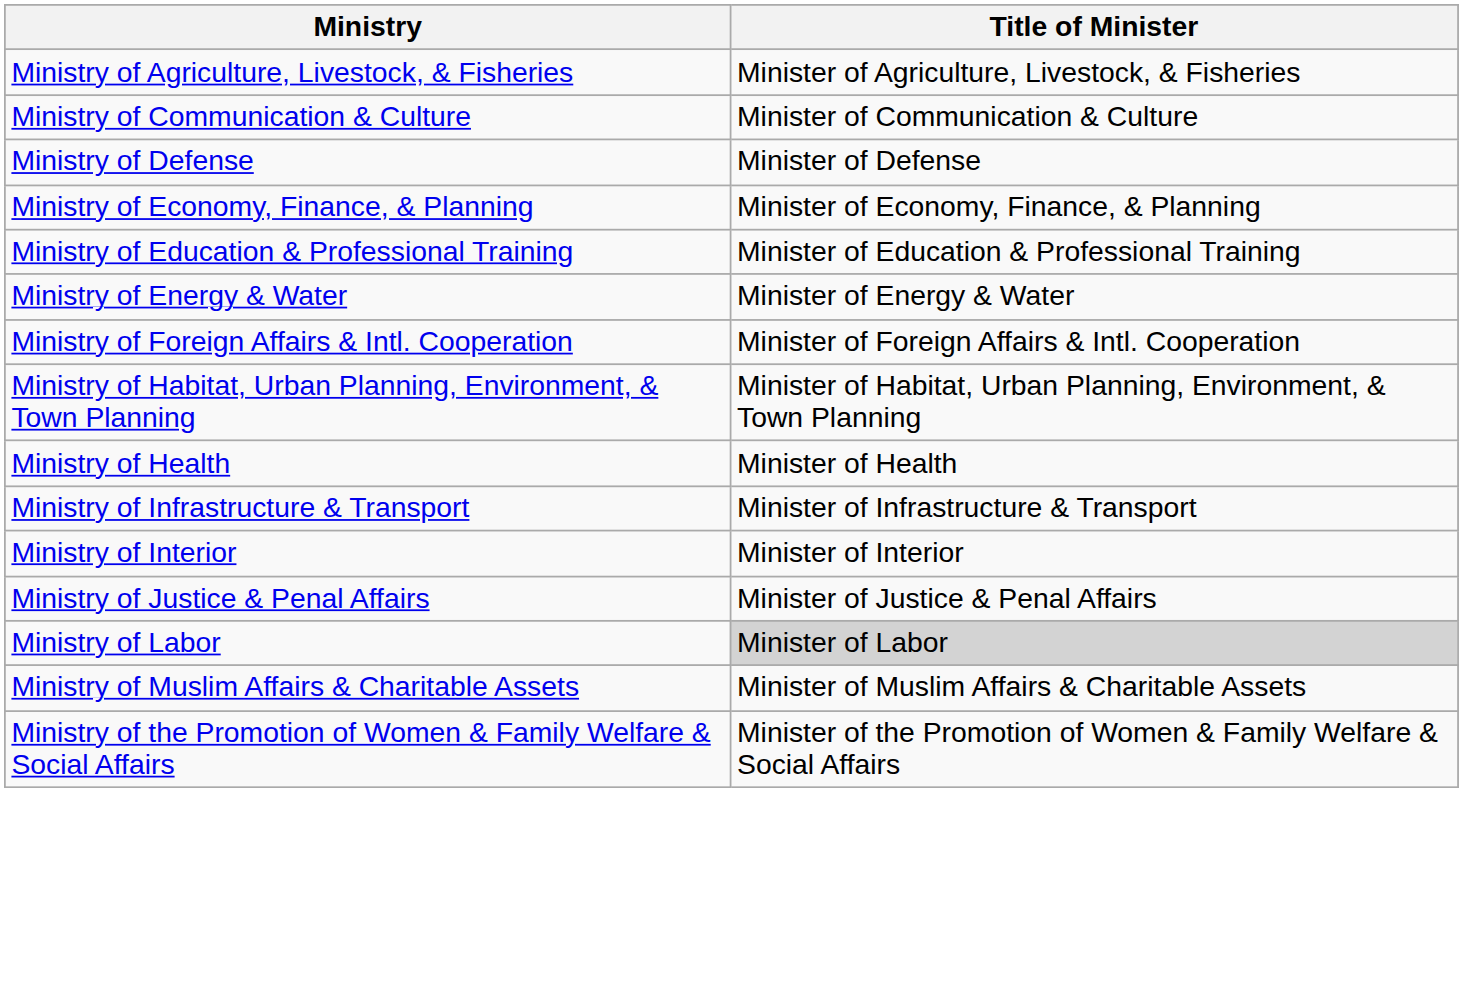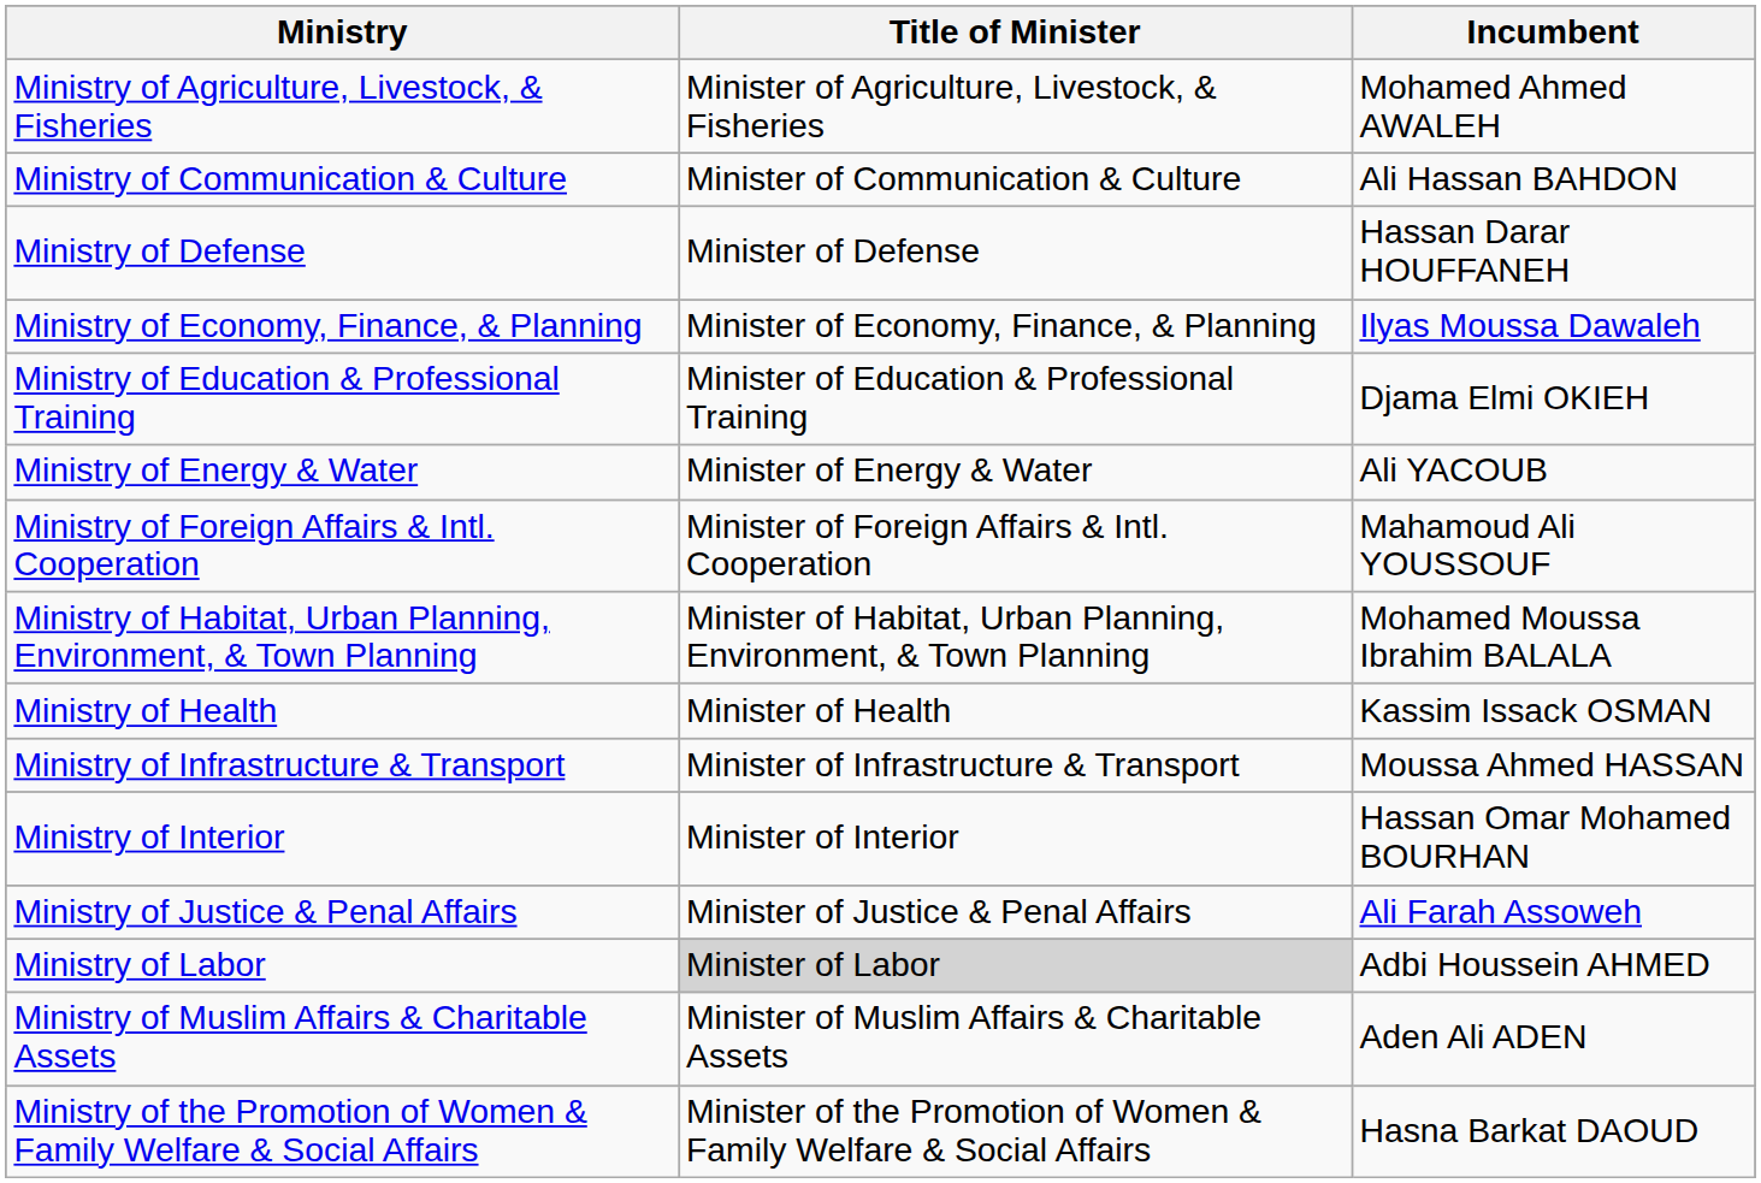+ column: Incumbent | Mohamed Ahmed AWALEH | Ali Hassan BAHDON | Hassan Darar HOUFFANEH | Ilyas Moussa Dawaleh | Djama Elmi OKIEH | Ali YACOUB | Mahamoud Ali YOUSSOUF | Mohamed Moussa Ibrahim BALALA | Kassim Issack OSMAN | Moussa Ahmed HASSAN | Hassan Omar Mohamed BOURHAN | Ali Farah Assoweh | Adbi Houssein AHMED | Aden Ali ADEN | Hasna Barkat DAOUD
